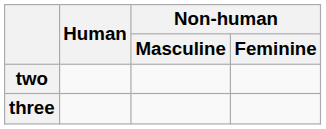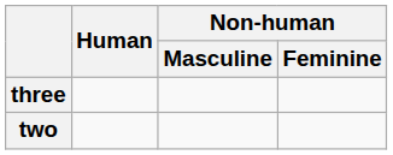rows swapped: two <-> three
